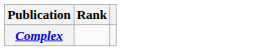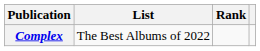+ column: List | The Best Albums of 2022
